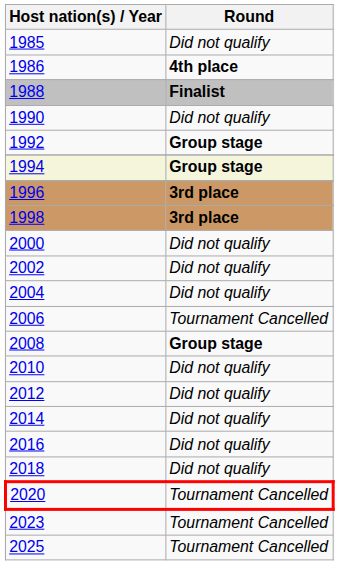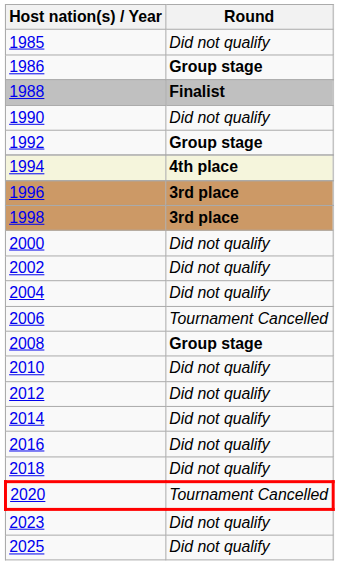1986 | Round: 4th place -> Group stage
1994 | Round: Group stage -> 4th place
2023 | Round: Tournament Cancelled -> Did not qualify
2025 | Round: Tournament Cancelled -> Did not qualify
